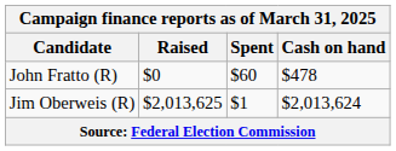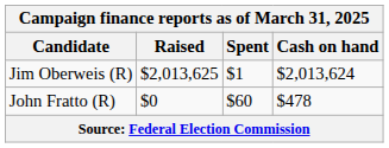rows swapped: John Fratto (R) <-> Jim Oberweis (R)
